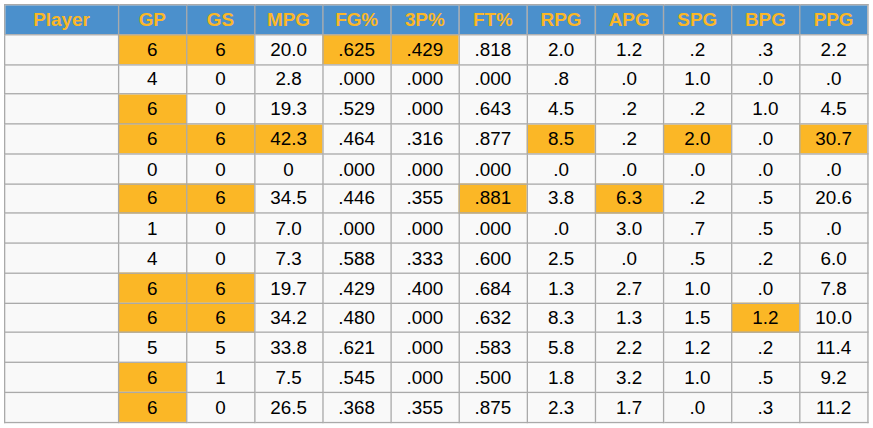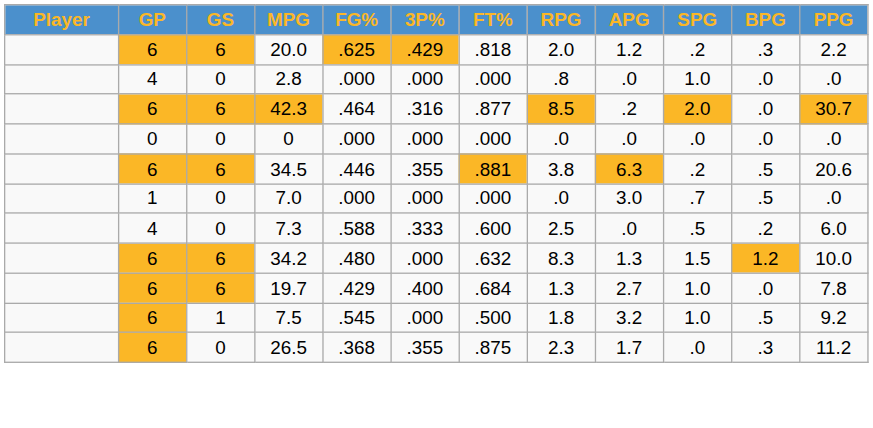- row: 6 | 0 | 19.3 | .529 | .000 | .643 | 4.5 | .2 | .2 | 1.0 | 4.5
rows swapped: 19.7 <-> 34.2
- row: 5 | 5 | 33.8 | .621 | .000 | .583 | 5.8 | 2.2 | 1.2 | .2 | 11.4
